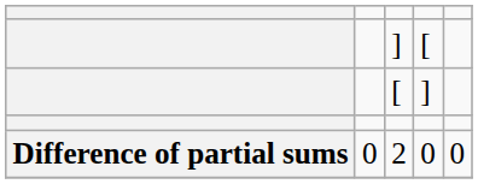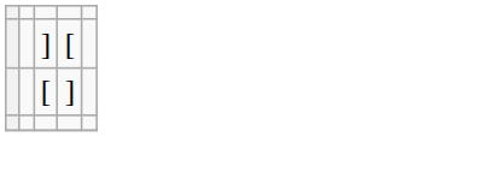- row: Difference of partial sums | 0 | 2 | 0 | 0
